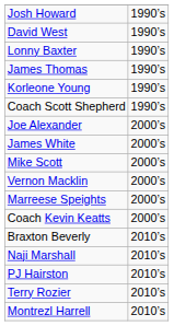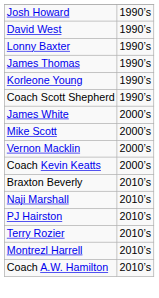- row: Joe Alexander | 2000’s
- row: Marreese Speights | 2000’s
+ row: Coach A.W. Hamilton | 2010’s
